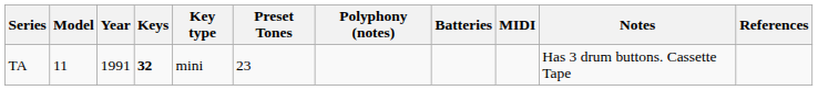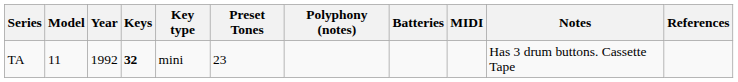TA | Year: 1991 -> 1992
